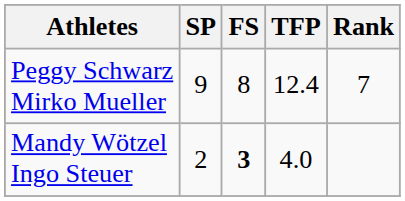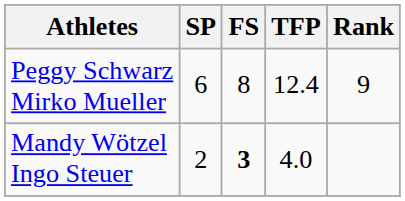Peggy Schwarz Mirko Mueller | SP: 9 -> 6
Peggy Schwarz Mirko Mueller | Rank: 7 -> 9
